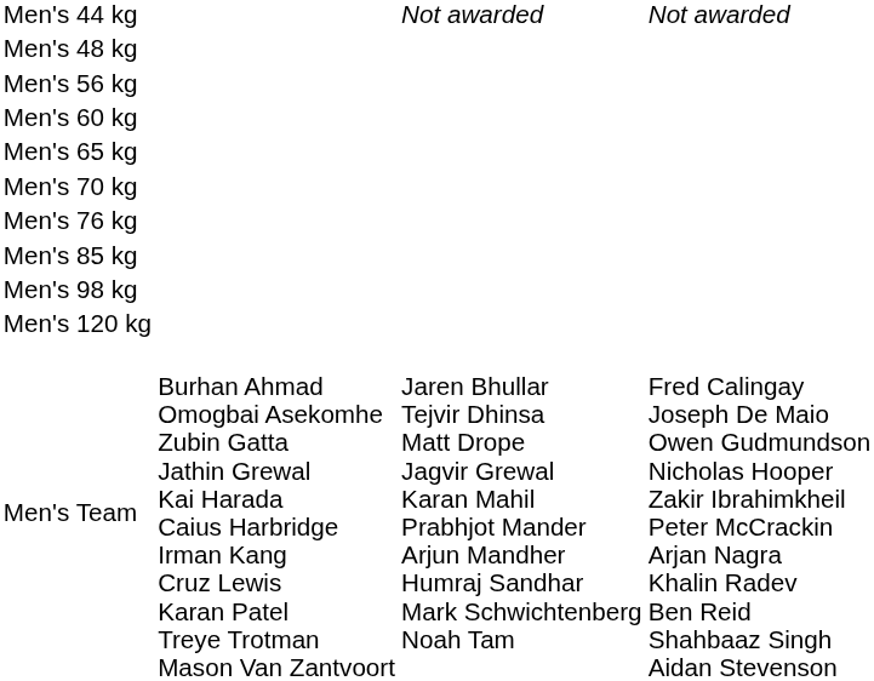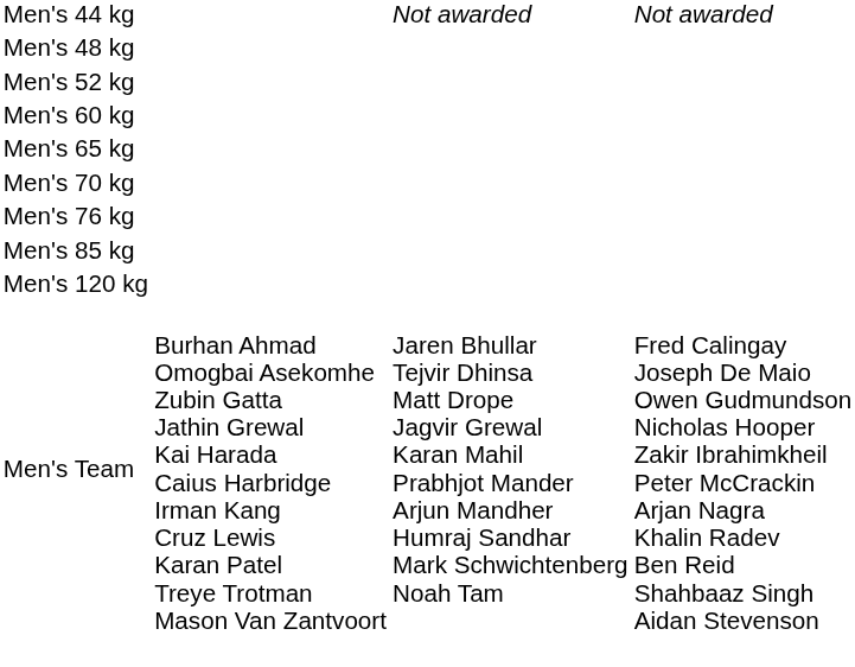+ row: Men's 52 kg
- row: Men's 56 kg
- row: Men's 98 kg
